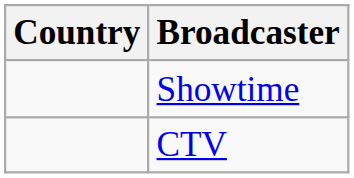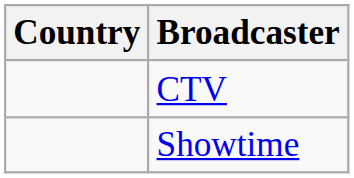rows swapped: CTV <-> Showtime
